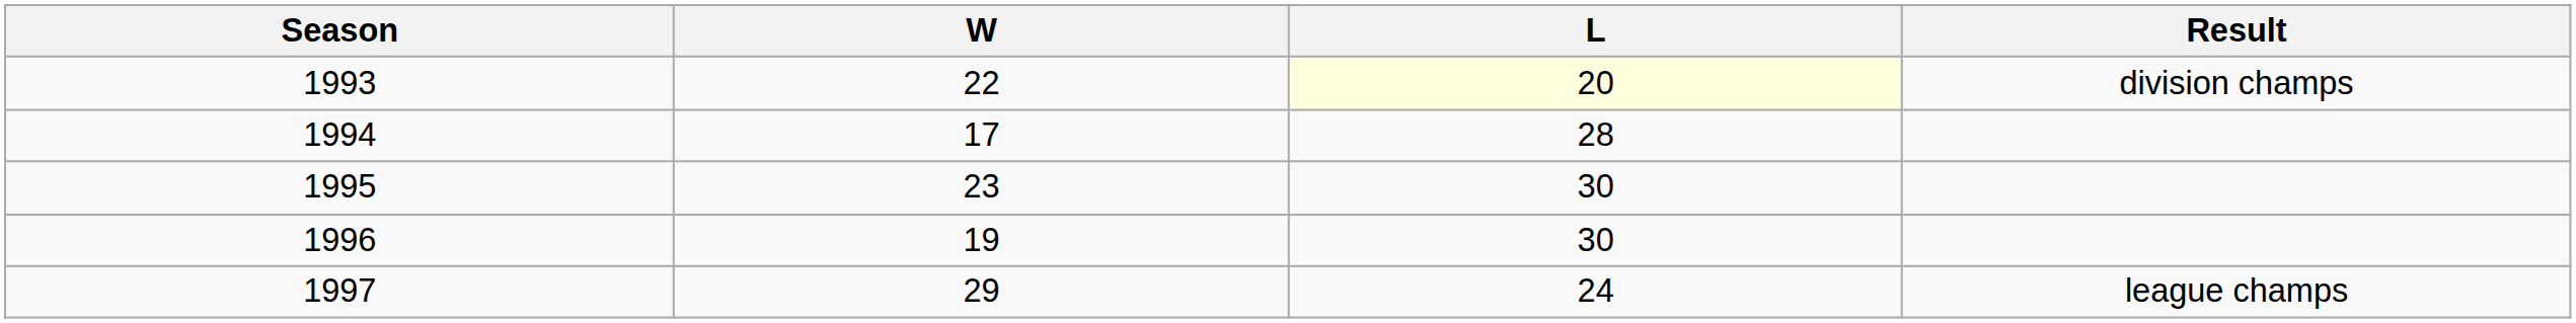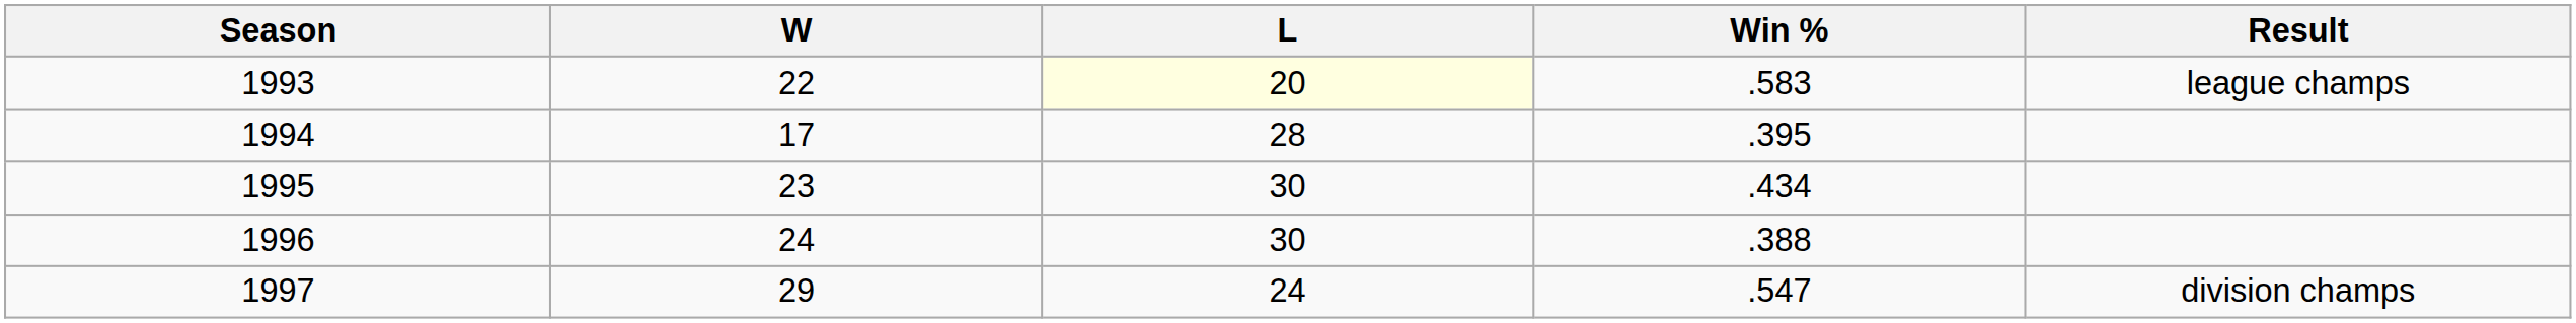+ column: Win % | .583 | .395 | .434 | .388 | .547
1993 | Result: division champs -> league champs
1996 | W: 19 -> 24
1997 | Result: league champs -> division champs
